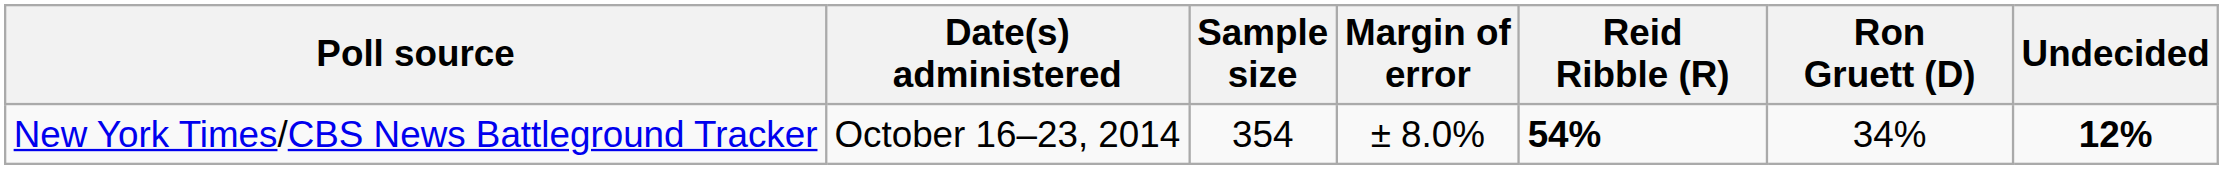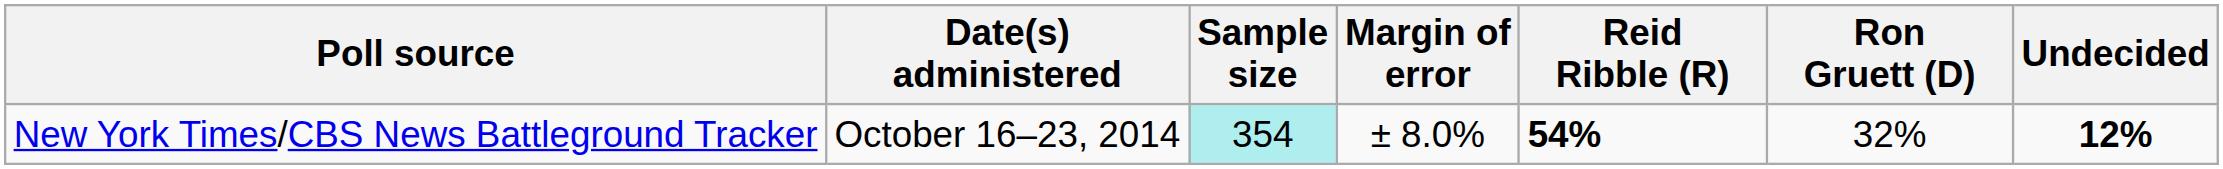New York Times/CBS News Battleground Tracker | Sample size: no background -> paleturquoise background
New York Times/CBS News Battleground Tracker | Ron Gruett (D): 34% -> 32%
